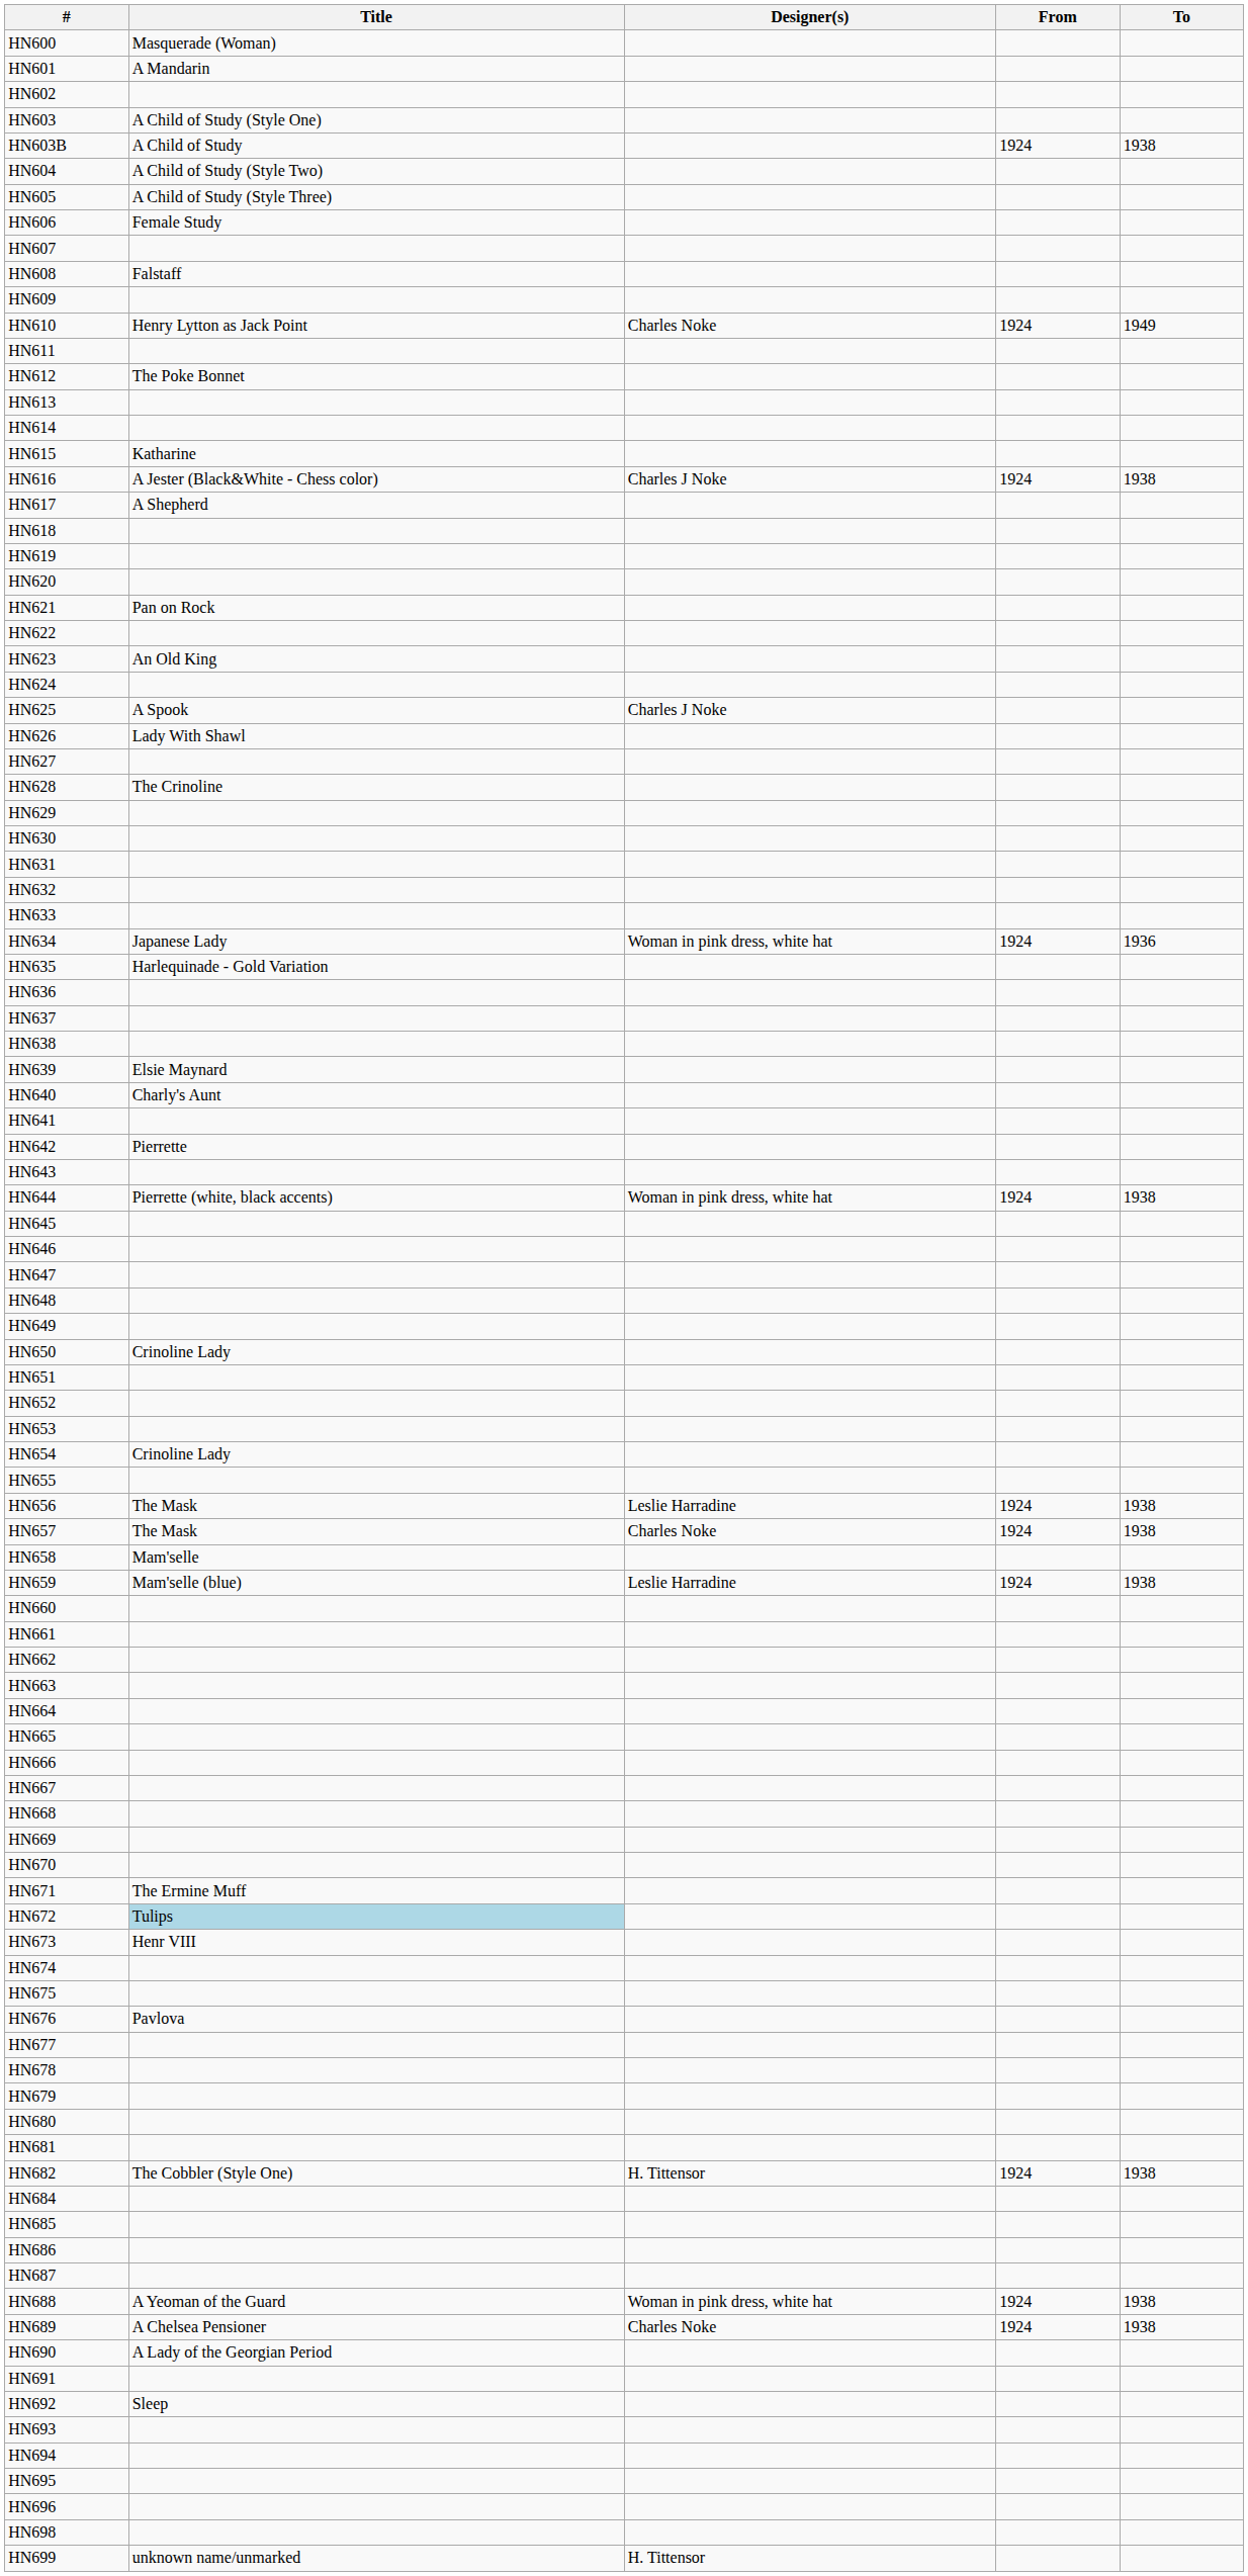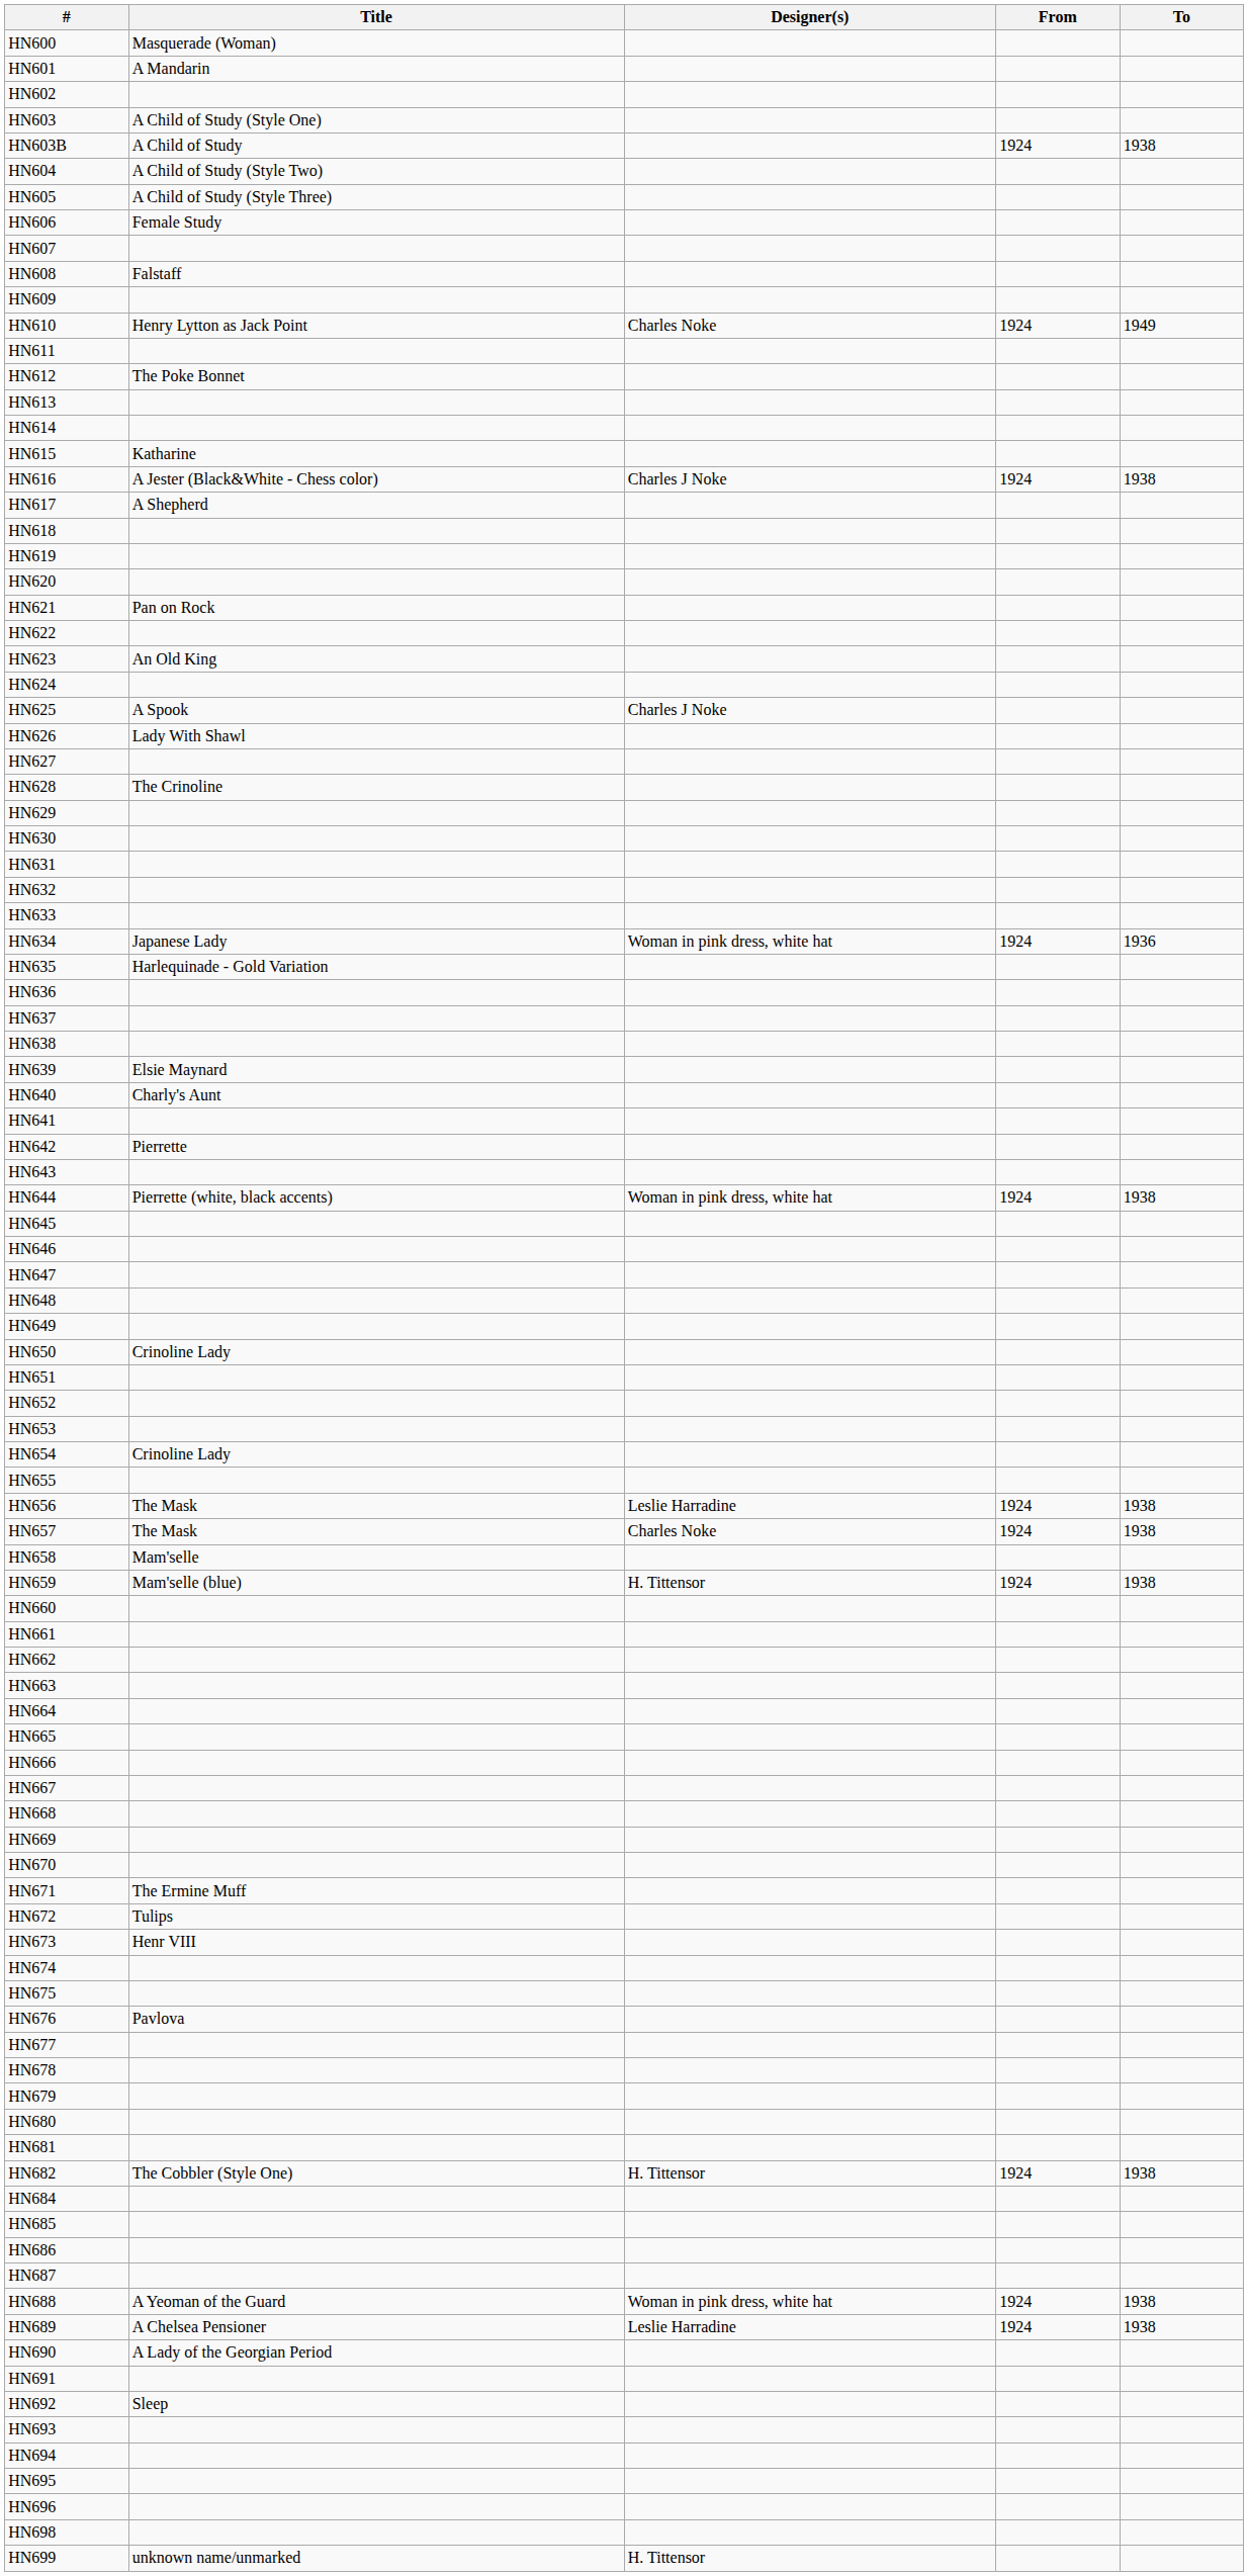HN659 | Designer(s): Leslie Harradine -> H. Tittensor
HN672 | Title: lightblue background -> no background
HN689 | Designer(s): Charles Noke -> Leslie Harradine
